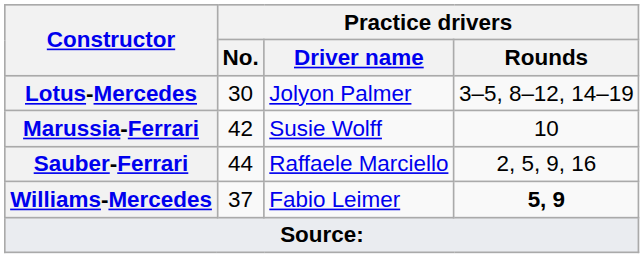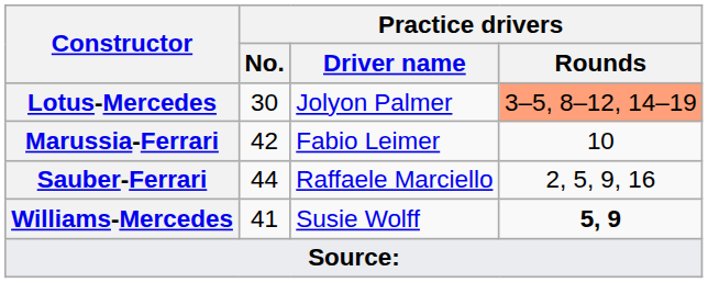Lotus-Mercedes | Practice drivers / Rounds: no background -> lightsalmon background
Marussia-Ferrari | Practice drivers / Driver name: Susie Wolff -> Fabio Leimer
Williams-Mercedes | Practice drivers / No.: 37 -> 41
Williams-Mercedes | Practice drivers / Driver name: Fabio Leimer -> Susie Wolff
